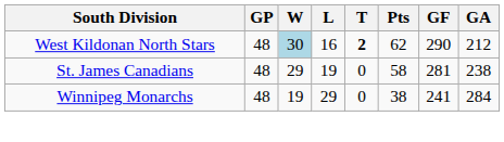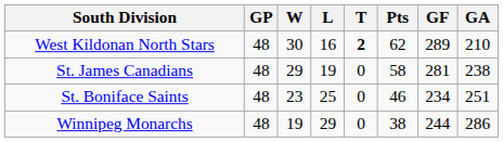West Kildonan North Stars | W: lightblue background -> no background
West Kildonan North Stars | GF: 290 -> 289
West Kildonan North Stars | GA: 212 -> 210
+ row: St. Boniface Saints | 48 | 23 | 25 | 0 | 46 | 234 | 251
Winnipeg Monarchs | GF: 241 -> 244
Winnipeg Monarchs | GA: 284 -> 286
